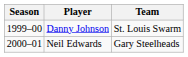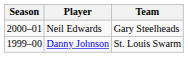rows swapped: Danny Johnson <-> Neil Edwards
